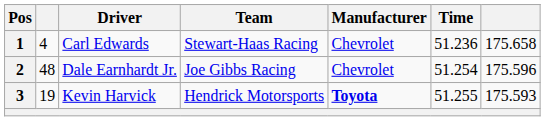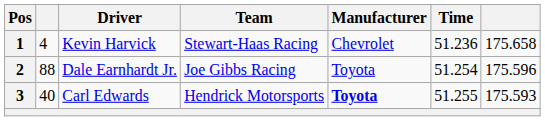1 | Driver: Carl Edwards -> Kevin Harvick
2 | column 2: 48 -> 88
2 | Manufacturer: Chevrolet -> Toyota
3 | column 2: 19 -> 40
3 | Driver: Kevin Harvick -> Carl Edwards
